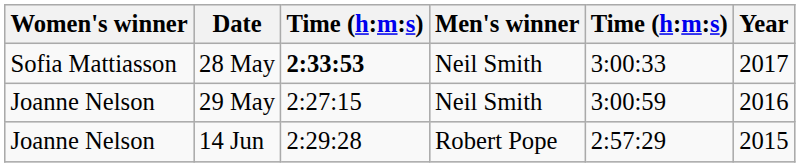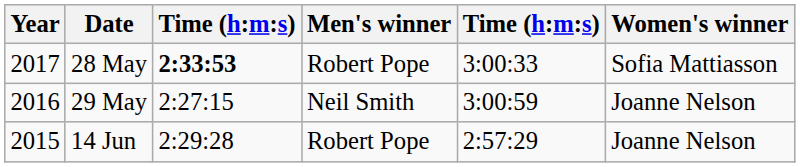columns swapped: Year <-> Women's winner
28 May | Men's winner: Neil Smith -> Robert Pope
